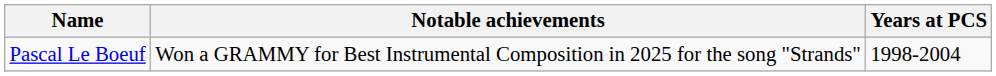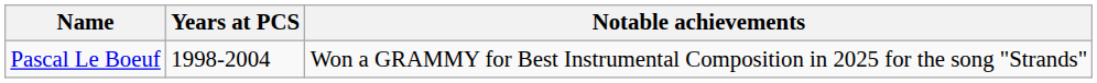columns swapped: Years at PCS <-> Notable achievements
